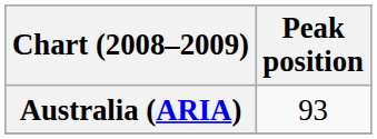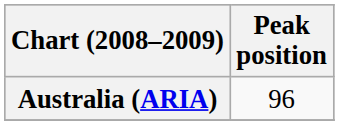Australia (ARIA) | Peak position: 93 -> 96
